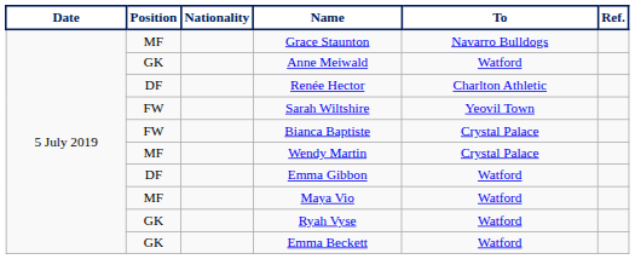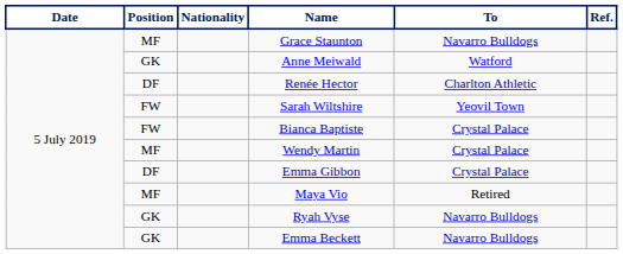Emma Gibbon | To: Watford -> Crystal Palace
Maya Vio | To: Watford -> Retired
Ryah Vyse | To: Watford -> Navarro Bulldogs
Emma Beckett | To: Watford -> Navarro Bulldogs
